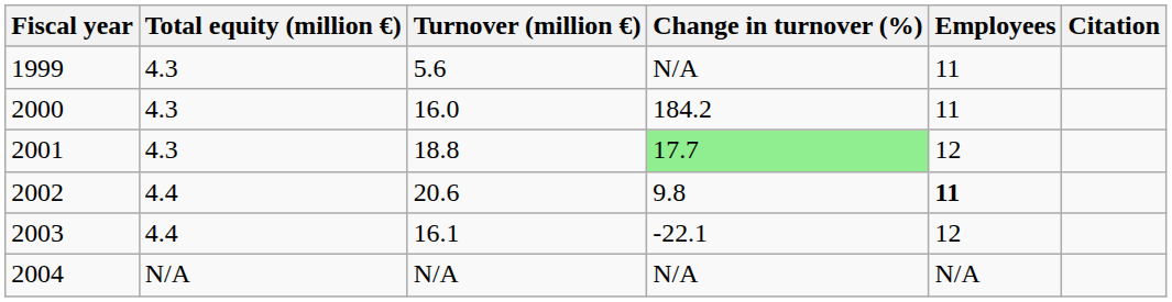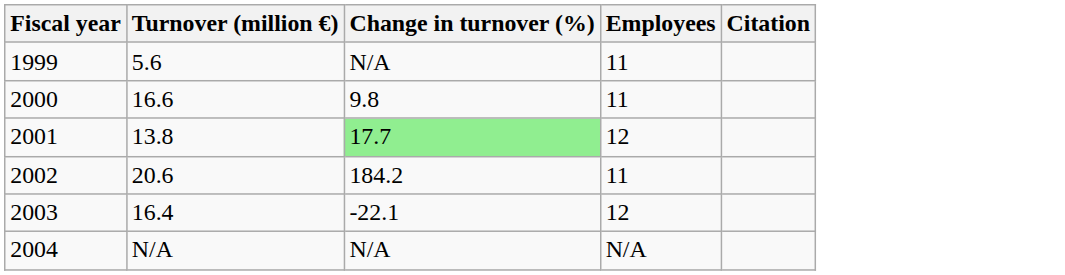- column: Total equity (million €) | 4.3 | 4.3 | 4.3 | 4.4 | 4.4 | N/A
2000 | Turnover (million €): 16.0 -> 16.6
2000 | Change in turnover (%): 184.2 -> 9.8
2001 | Turnover (million €): 18.8 -> 13.8
2002 | Change in turnover (%): 9.8 -> 184.2
2002 | Employees: bold -> normal
2003 | Turnover (million €): 16.1 -> 16.4
